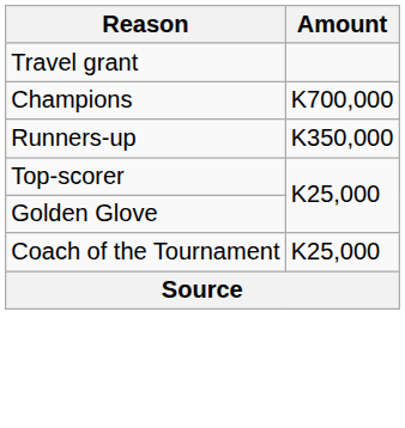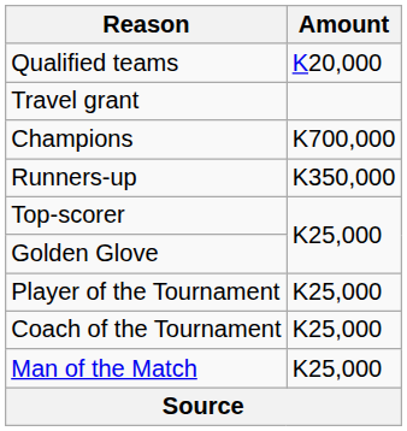+ row: Qualified teams | K20,000
+ row: Player of the Tournament | K25,000
+ row: Man of the Match | K25,000
